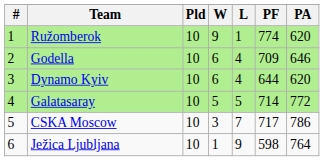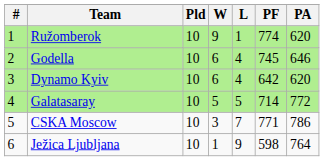Godella | PF: 709 -> 745
Dynamo Kyiv | PF: 644 -> 642
CSKA Moscow | PF: 717 -> 771
